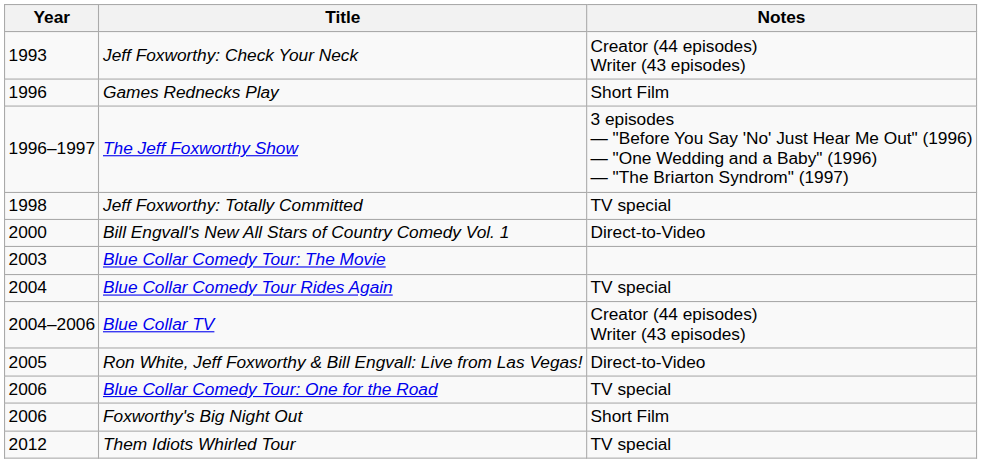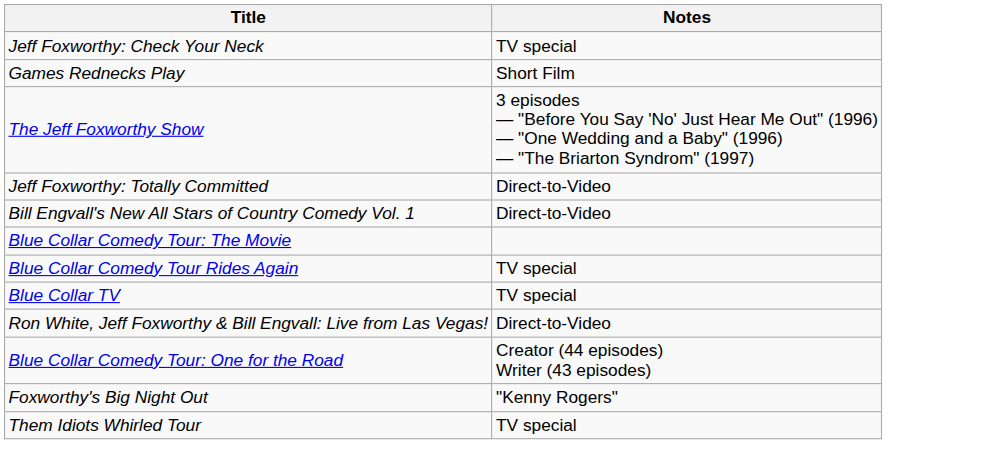- column: Year | 1993 | 1996 | 1996–1997 | 1998 | 2000 | 2003 | 2004 | 2004–2006 | 2005 | 2006 | 2006 | 2012
Jeff Foxworthy: Check Your Neck | Notes: Creator (44 episodes) Writer (43 episodes) -> TV special
Jeff Foxworthy: Totally Committed | Notes: TV special -> Direct-to-Video
Blue Collar TV | Notes: Creator (44 episodes) Writer (43 episodes) -> TV special
Blue Collar Comedy Tour: One for the Road | Notes: TV special -> Creator (44 episodes) Writer (43 episodes)
Foxworthy's Big Night Out | Notes: Short Film -> "Kenny Rogers"
